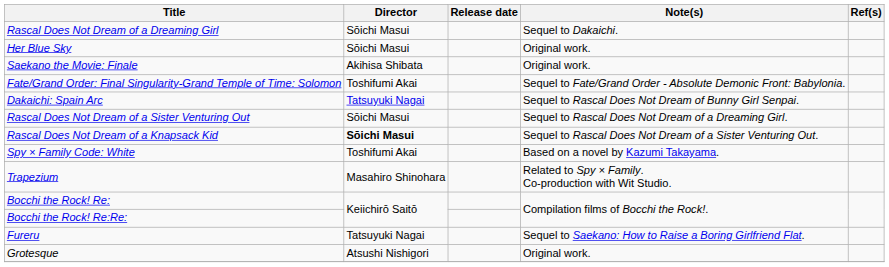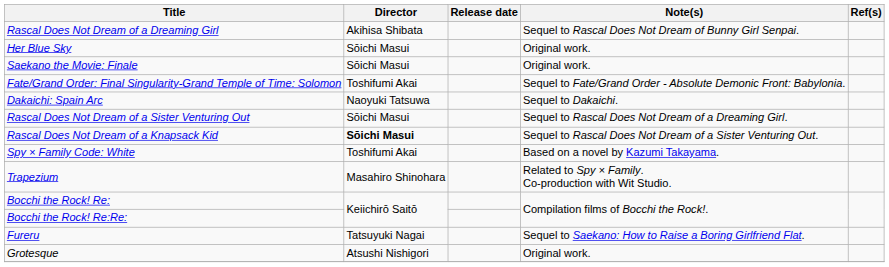Rascal Does Not Dream of a Dreaming Girl | Director: Sōichi Masui -> Akihisa Shibata
Rascal Does Not Dream of a Dreaming Girl | Note(s): Sequel to Dakaichi. -> Sequel to Rascal Does Not Dream of Bunny Girl Senpai.
Saekano the Movie: Finale | Director: Akihisa Shibata -> Sōichi Masui
Dakaichi: Spain Arc | Director: Tatsuyuki Nagai -> Naoyuki Tatsuwa
Dakaichi: Spain Arc | Note(s): Sequel to Rascal Does Not Dream of Bunny Girl Senpai. -> Sequel to Dakaichi.
